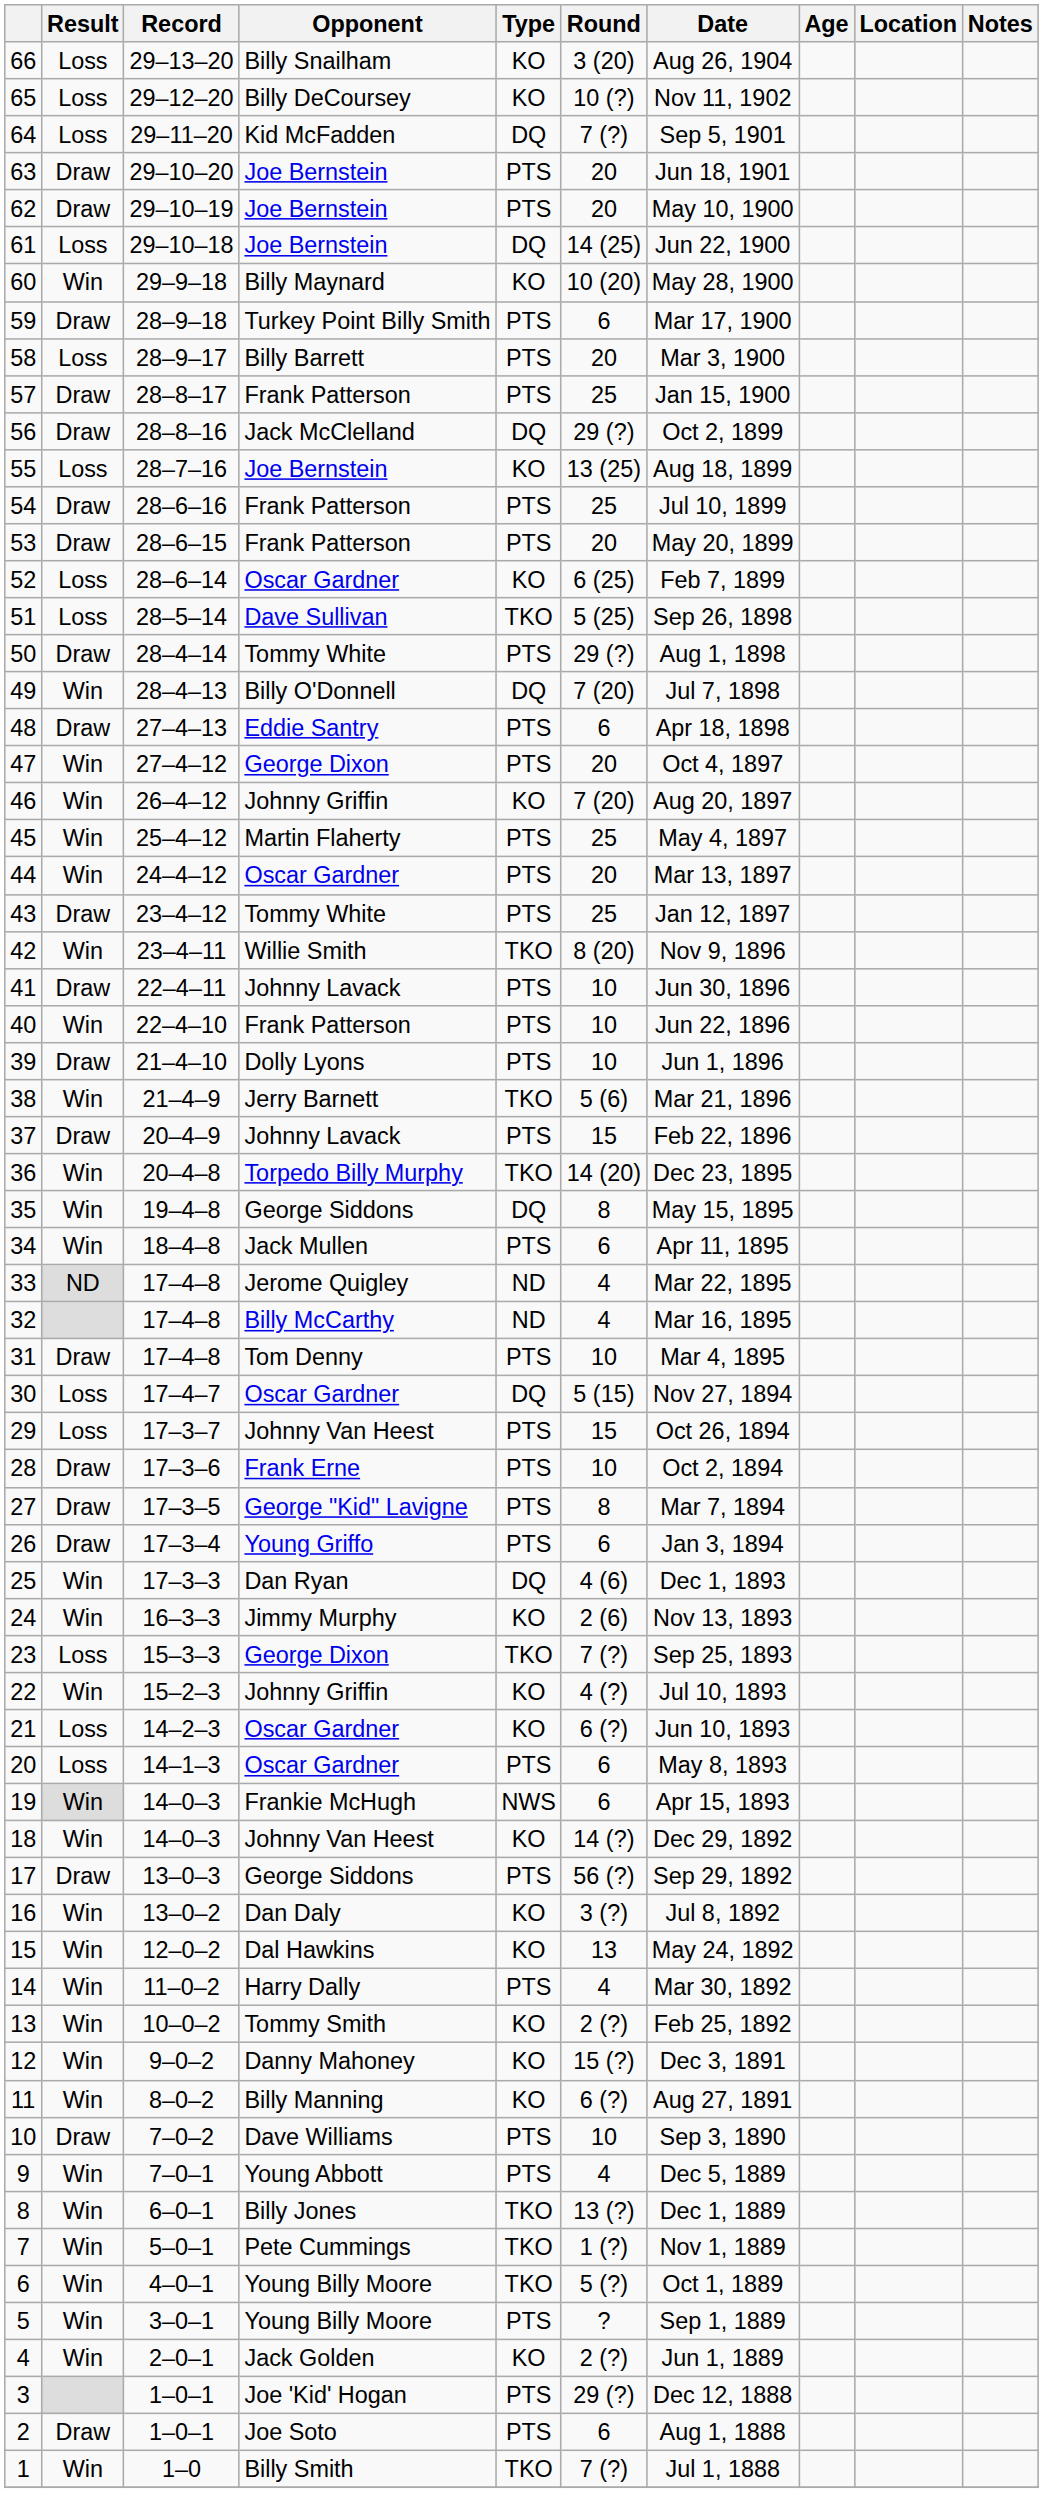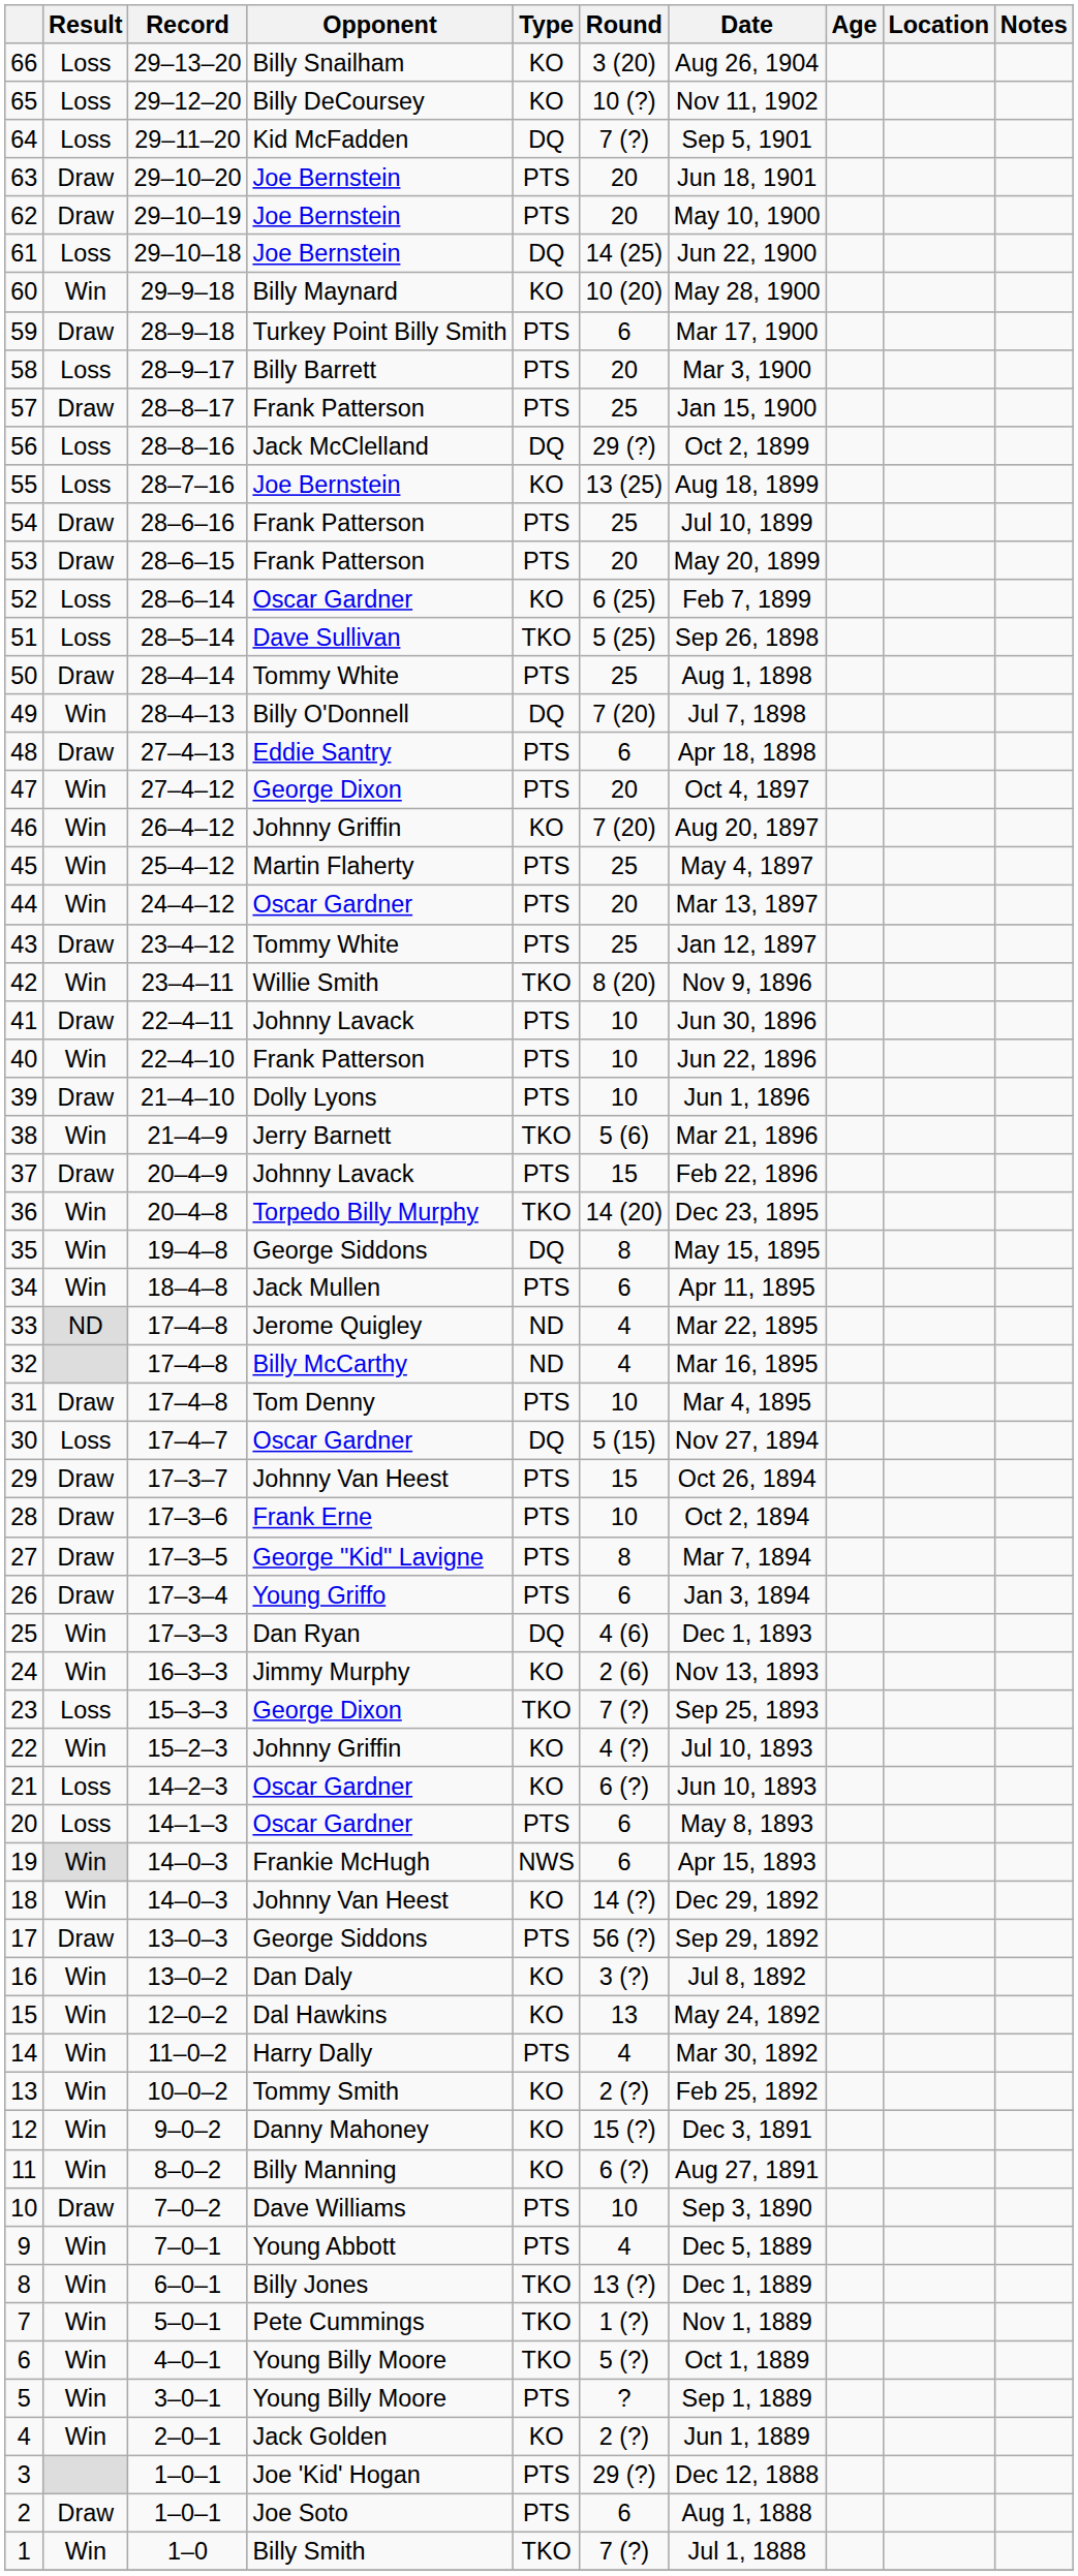56 | Result: Draw -> Loss
50 | Round: 29 (?) -> 25
29 | Result: Loss -> Draw
